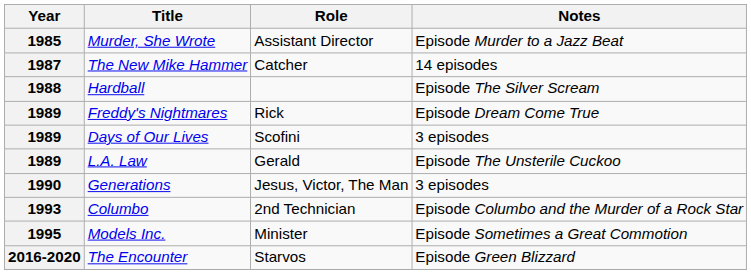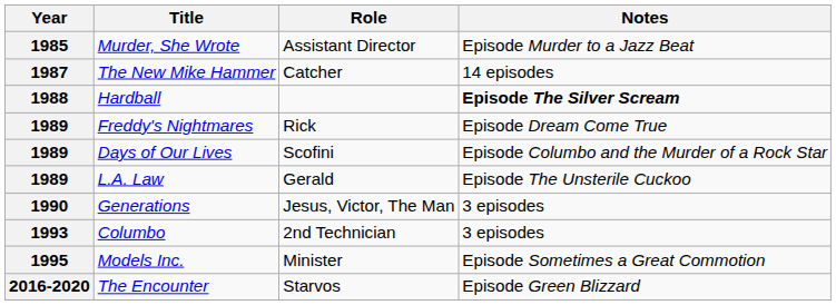Hardball | Notes: normal -> bold
Days of Our Lives | Notes: 3 episodes -> Episode Columbo and the Murder of a Rock Star
Columbo | Notes: Episode Columbo and the Murder of a Rock Star -> 3 episodes
